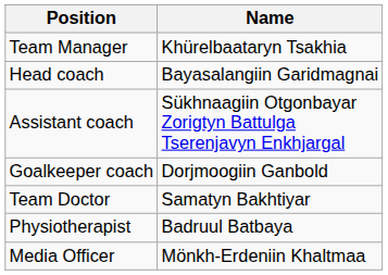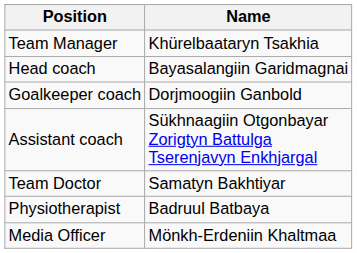rows swapped: Assistant coach <-> Goalkeeper coach
